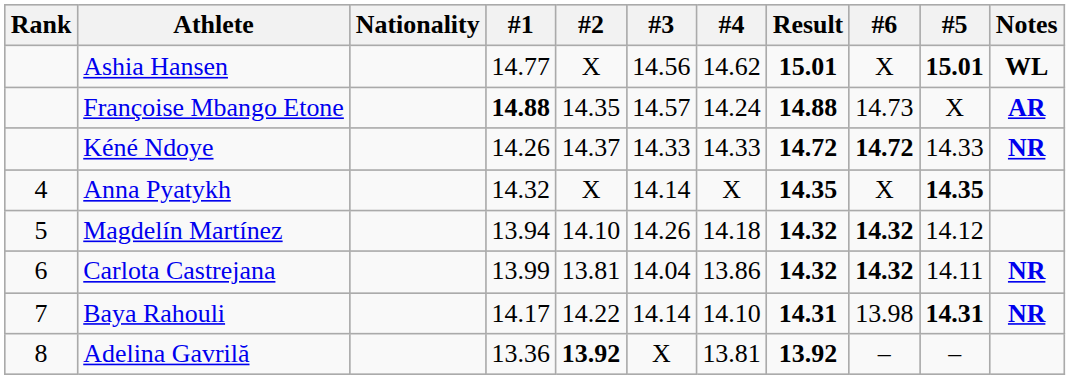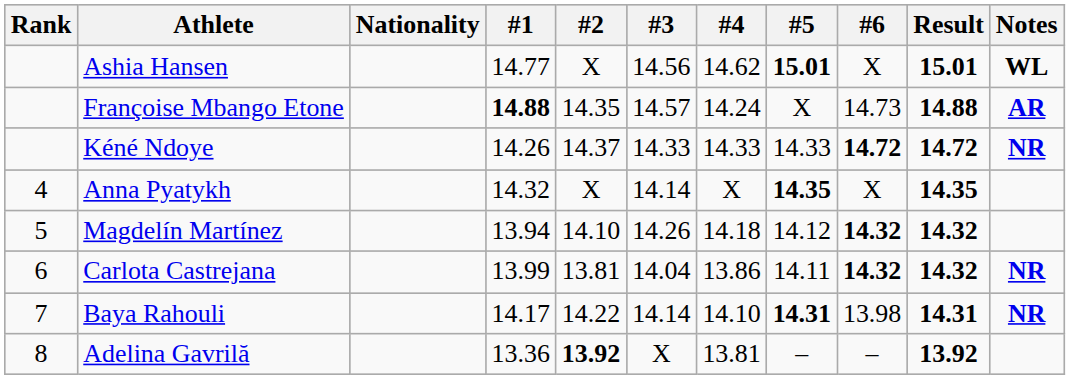columns swapped: #5 <-> Result
